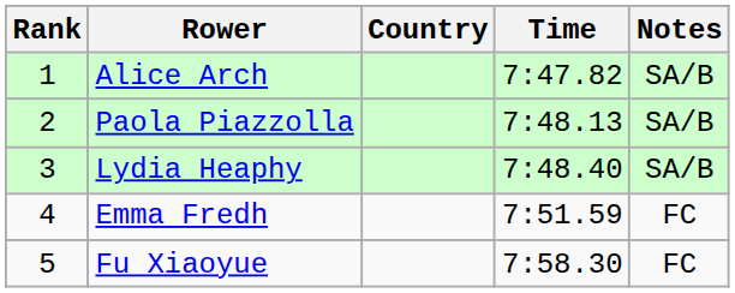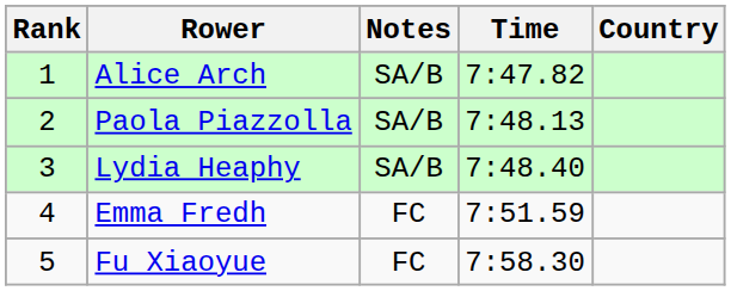columns swapped: Country <-> Notes
